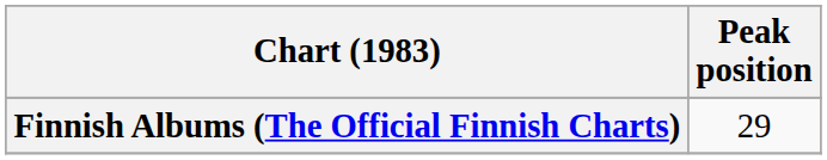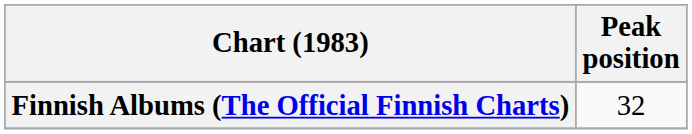Finnish Albums (The Official Finnish Charts) | Peak position: 29 -> 32
